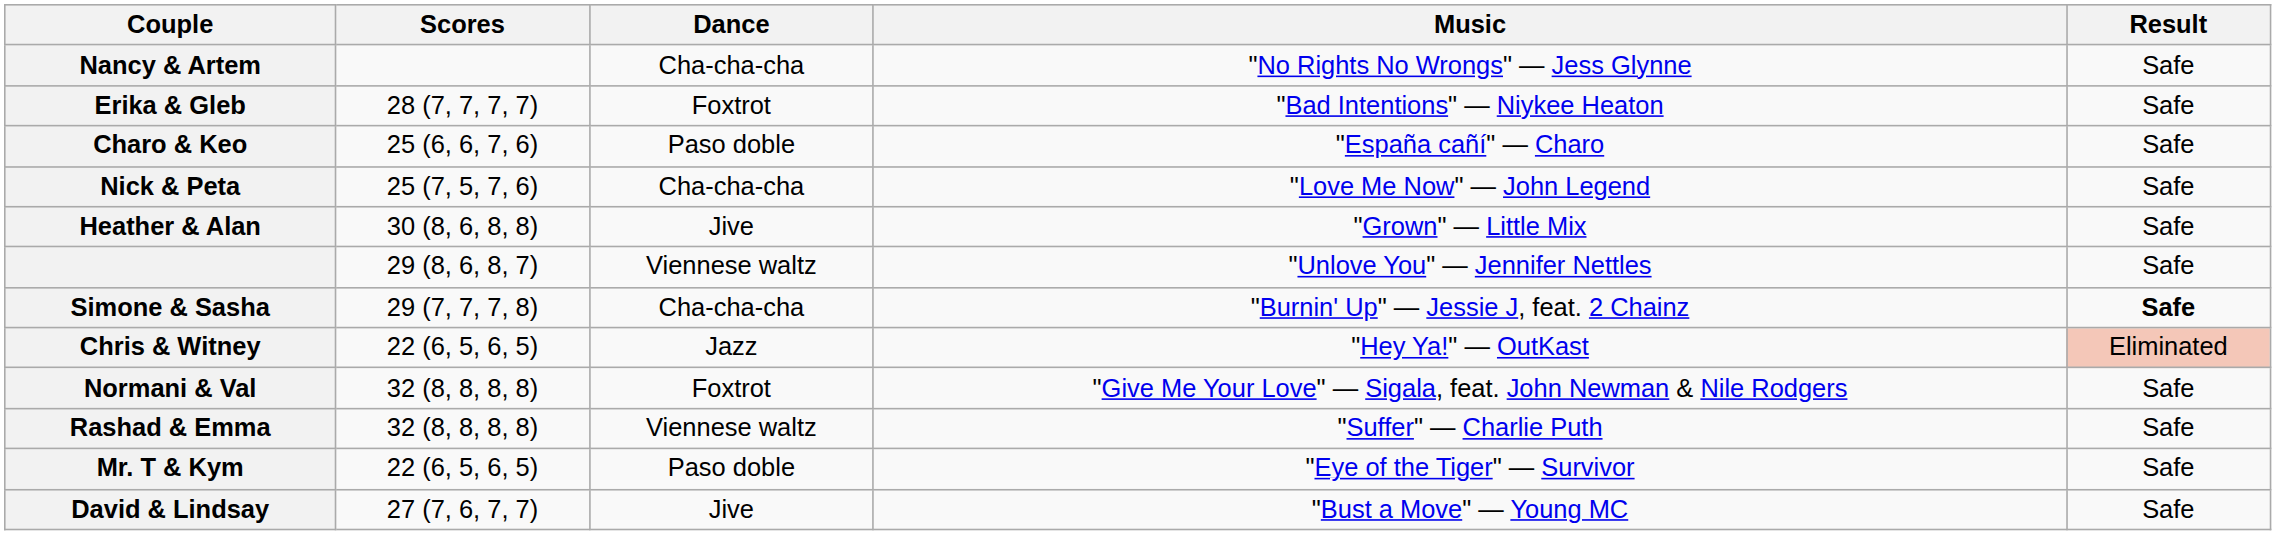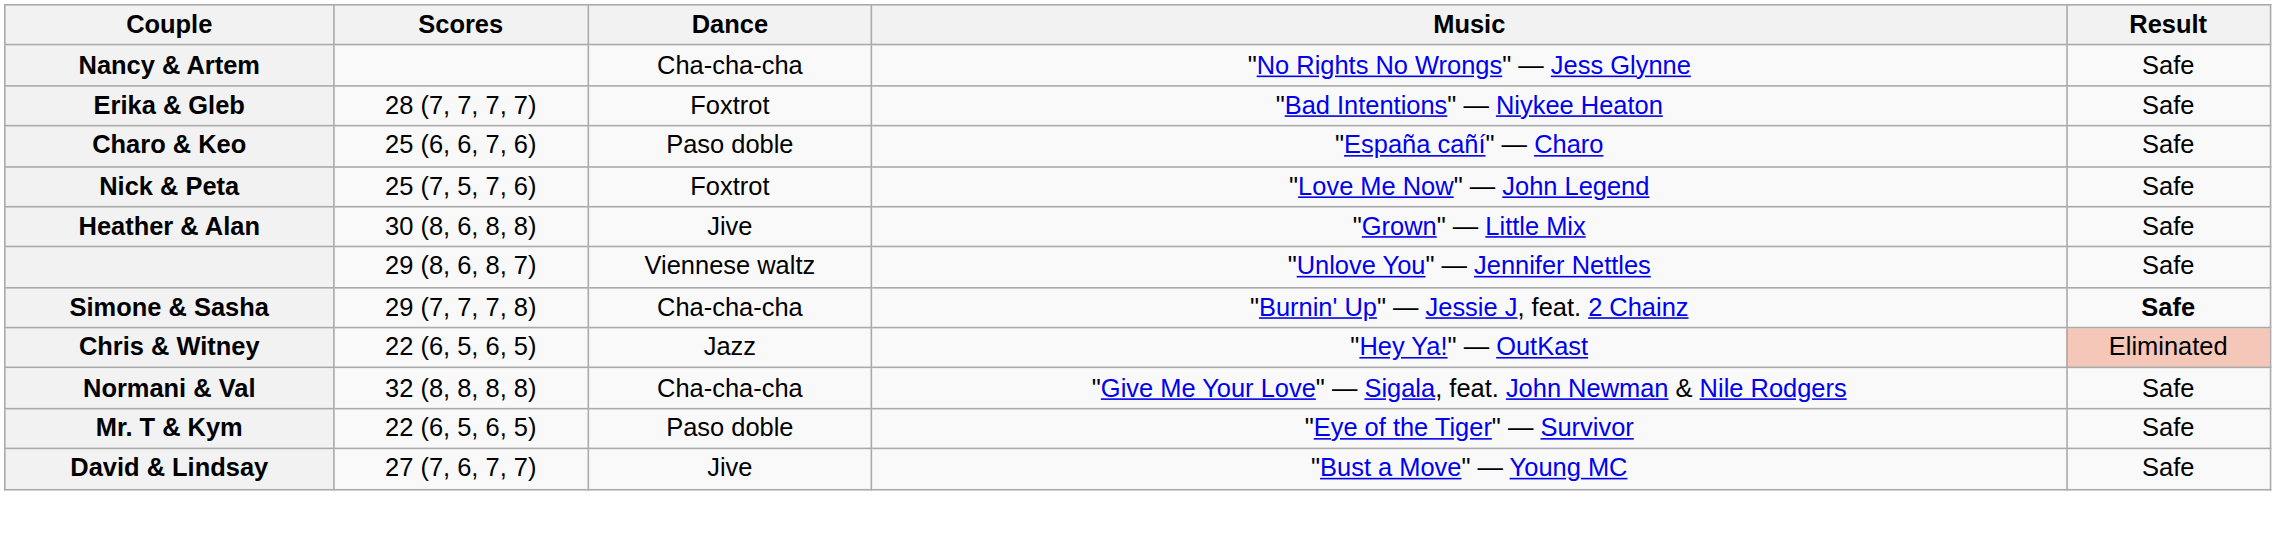Nick & Peta | Dance: Cha-cha-cha -> Foxtrot
Normani & Val | Dance: Foxtrot -> Cha-cha-cha
- row: Rashad & Emma | 32 (8, 8, 8, 8) | Viennese waltz | "Suffer" — Charlie Puth | Safe
